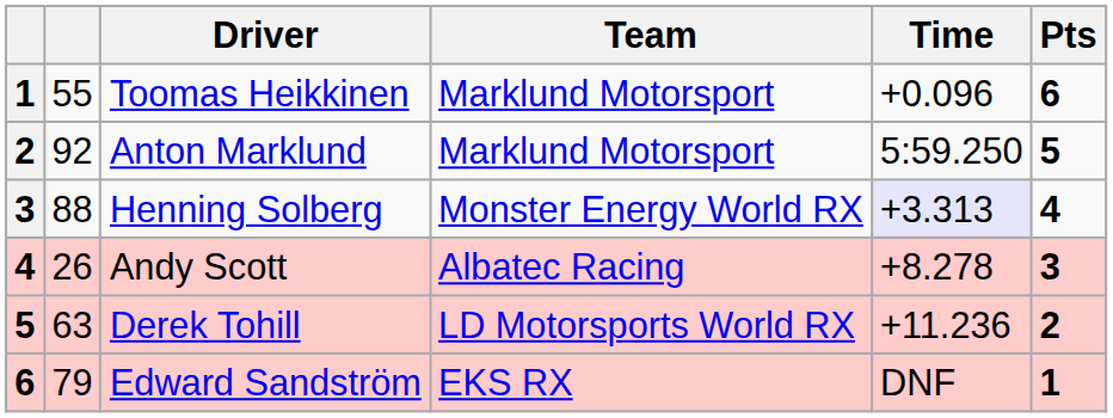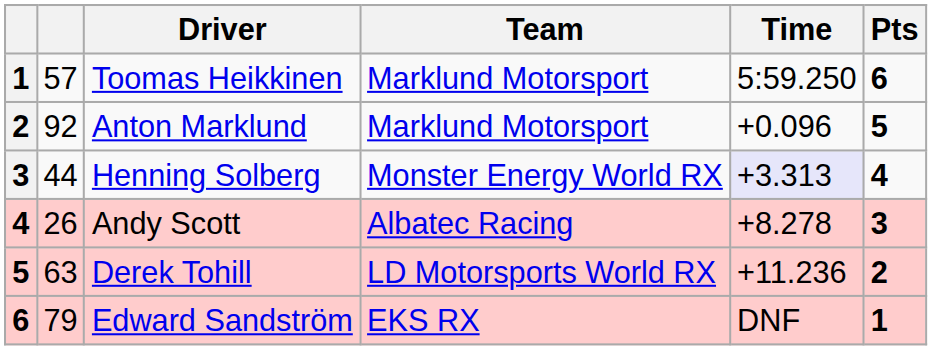Toomas Heikkinen | column 2: 55 -> 57
Toomas Heikkinen | Time: +0.096 -> 5:59.250
Anton Marklund | Time: 5:59.250 -> +0.096
Henning Solberg | column 2: 88 -> 44
